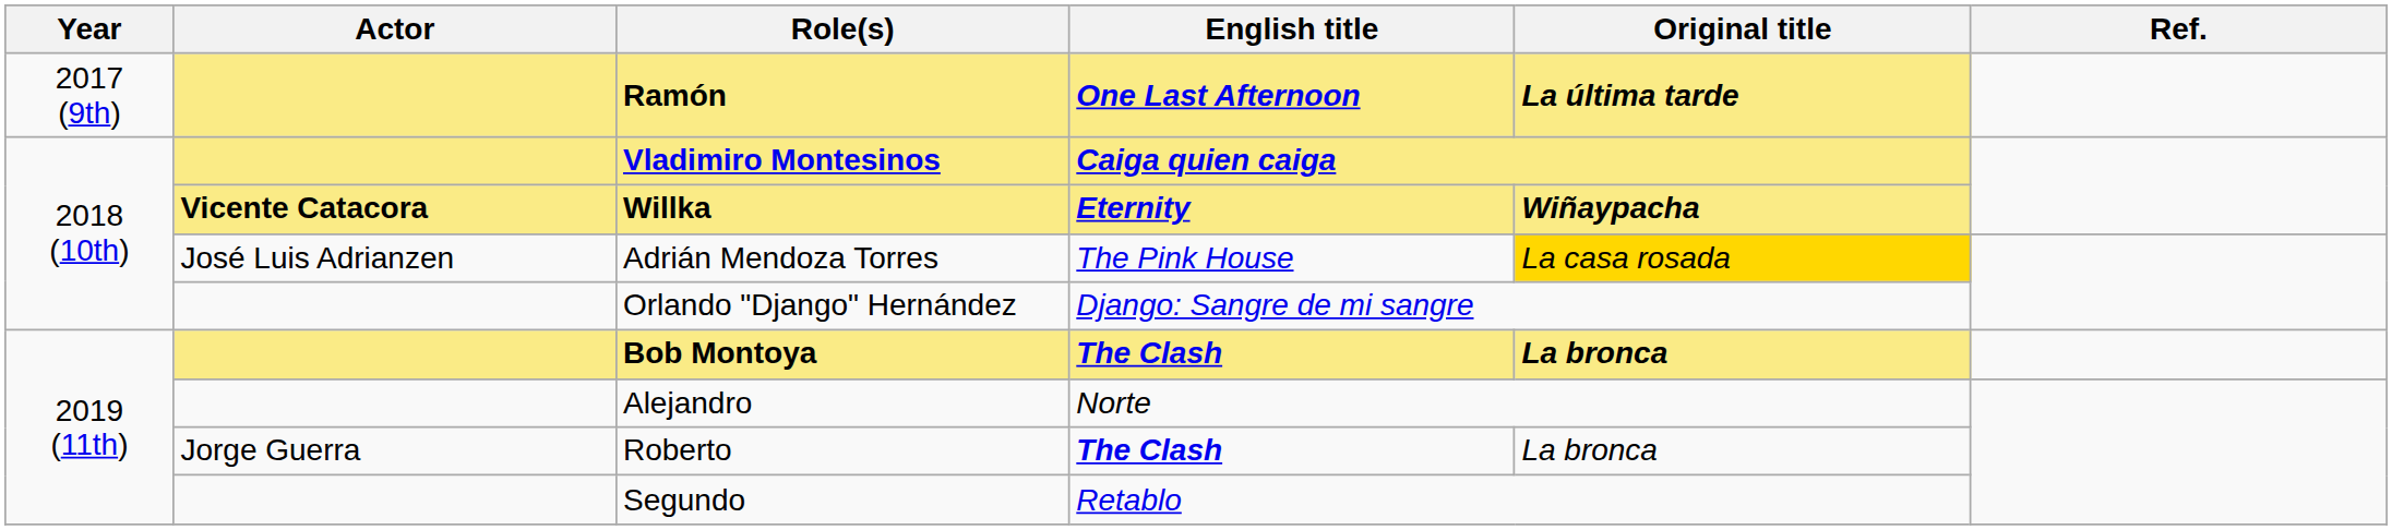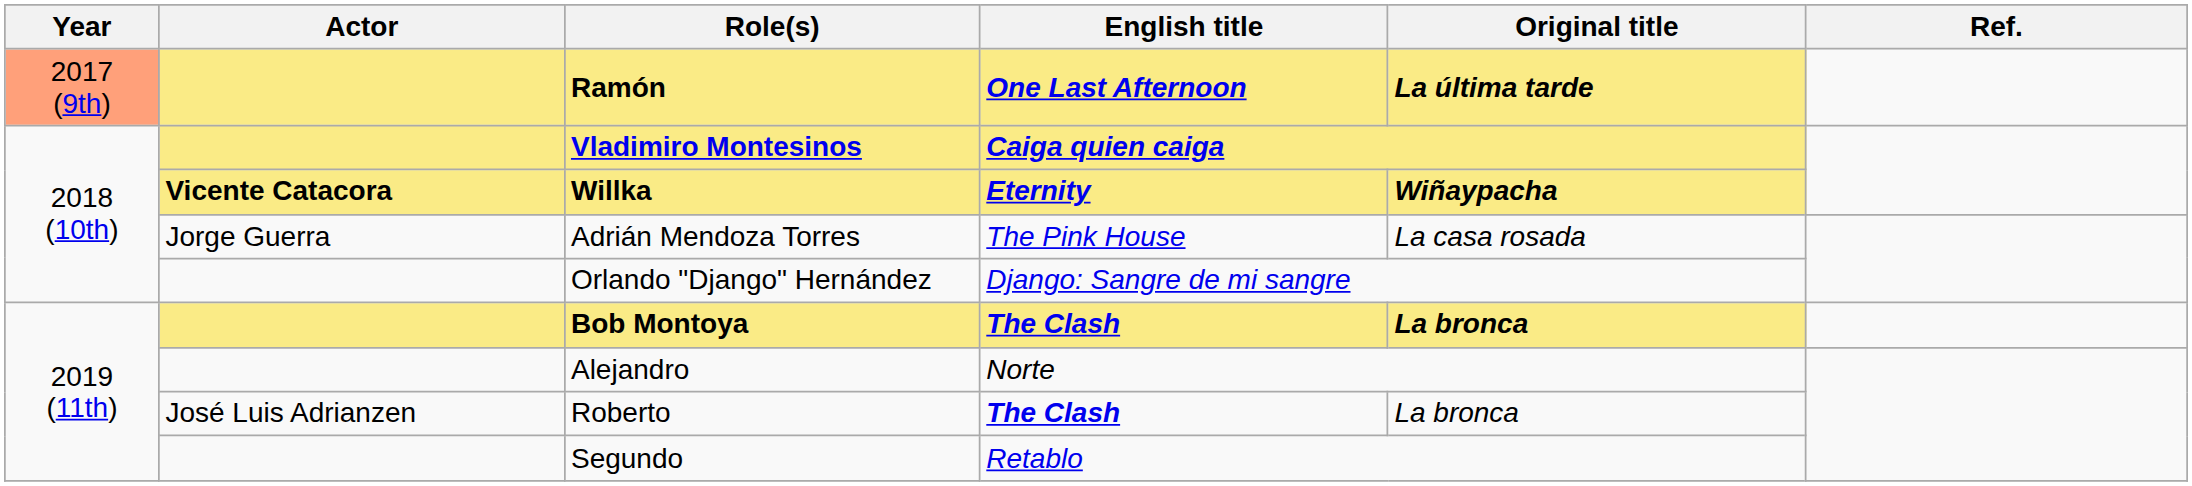Ramón | Year: no background -> lightsalmon background
Adrián Mendoza Torres | Actor: José Luis Adrianzen -> Jorge Guerra
Adrián Mendoza Torres | Original title: gold background -> no background
Roberto | Actor: Jorge Guerra -> José Luis Adrianzen
